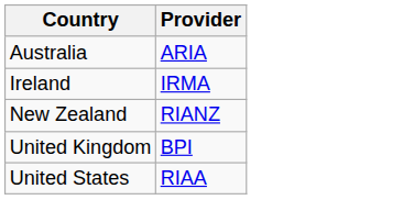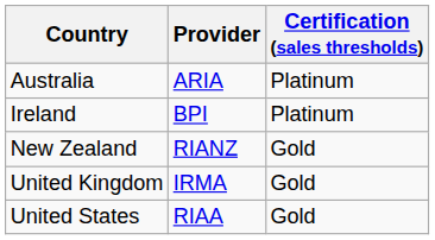+ column: Certification (sales thresholds) | Platinum | Platinum | Gold | Gold | Gold
Ireland | Provider: IRMA -> BPI
United Kingdom | Provider: BPI -> IRMA
